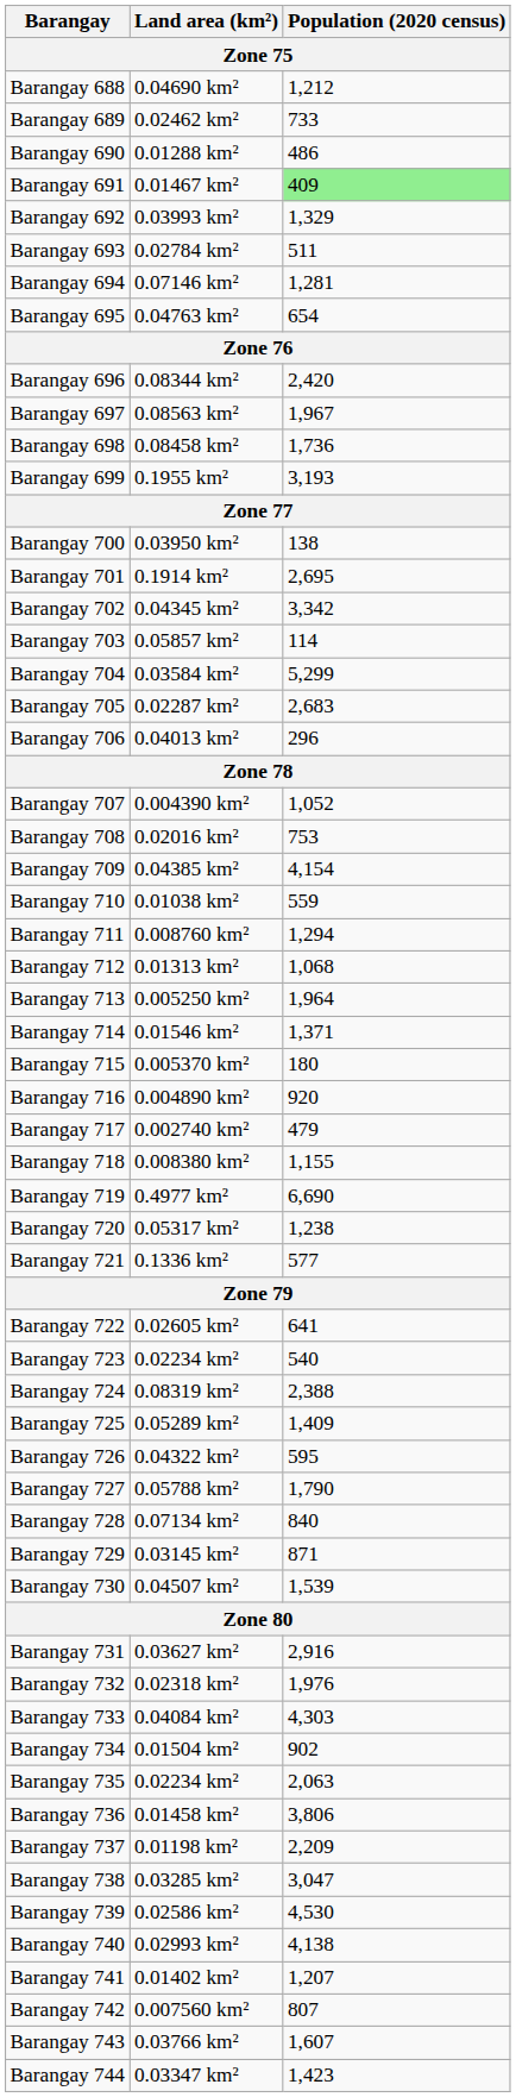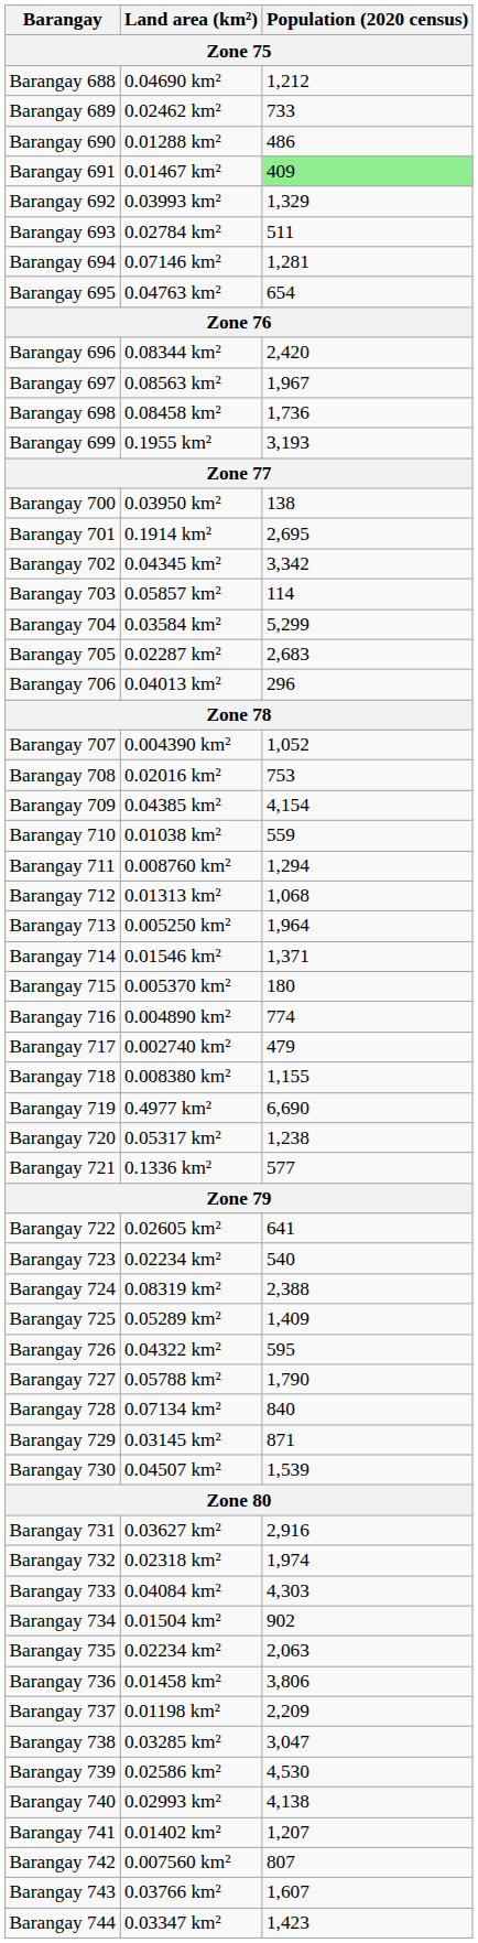Barangay 716 | Population (2020 census): 920 -> 774
Barangay 732 | Population (2020 census): 1,976 -> 1,974
